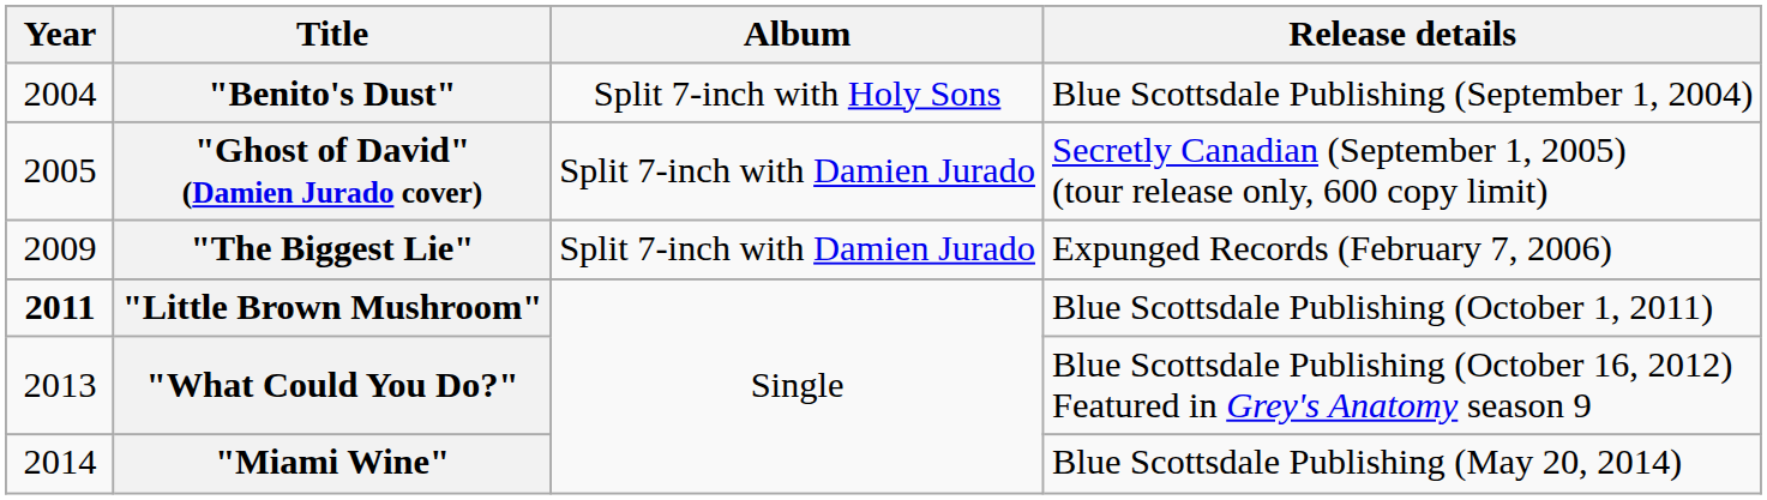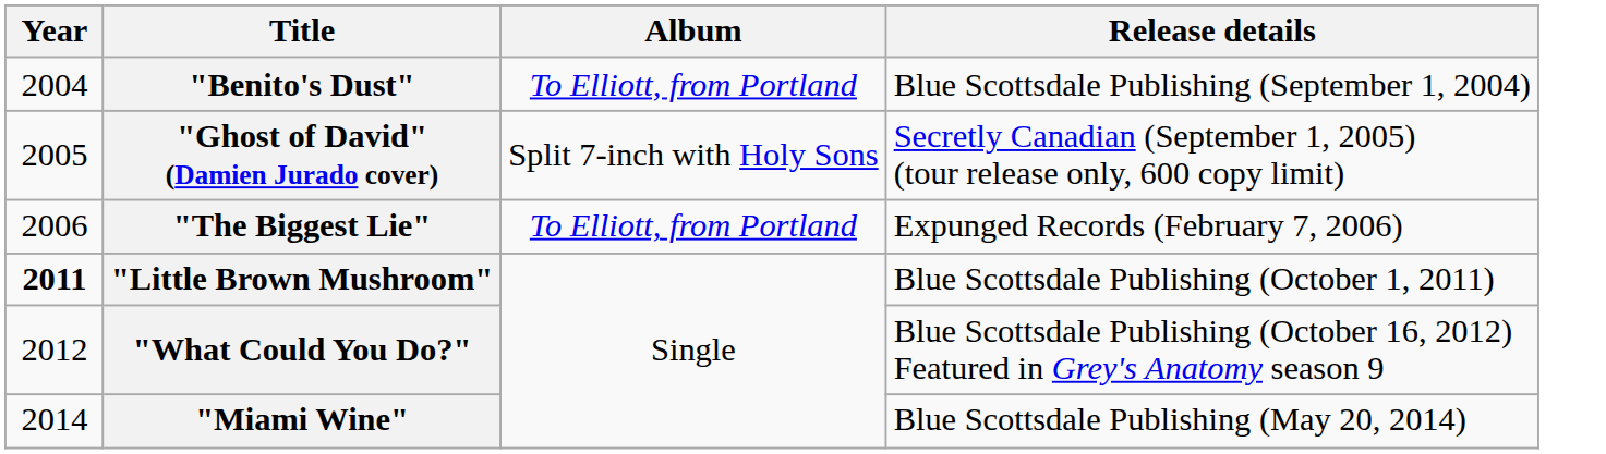"Benito's Dust" | Album: Split 7-inch with Holy Sons -> To Elliott, from Portland
"Ghost of David" (Damien Jurado cover) | Album: Split 7-inch with Damien Jurado -> Split 7-inch with Holy Sons
"The Biggest Lie" | Year: 2009 -> 2006
"The Biggest Lie" | Album: Split 7-inch with Damien Jurado -> To Elliott, from Portland
"What Could You Do?" | Year: 2013 -> 2012
